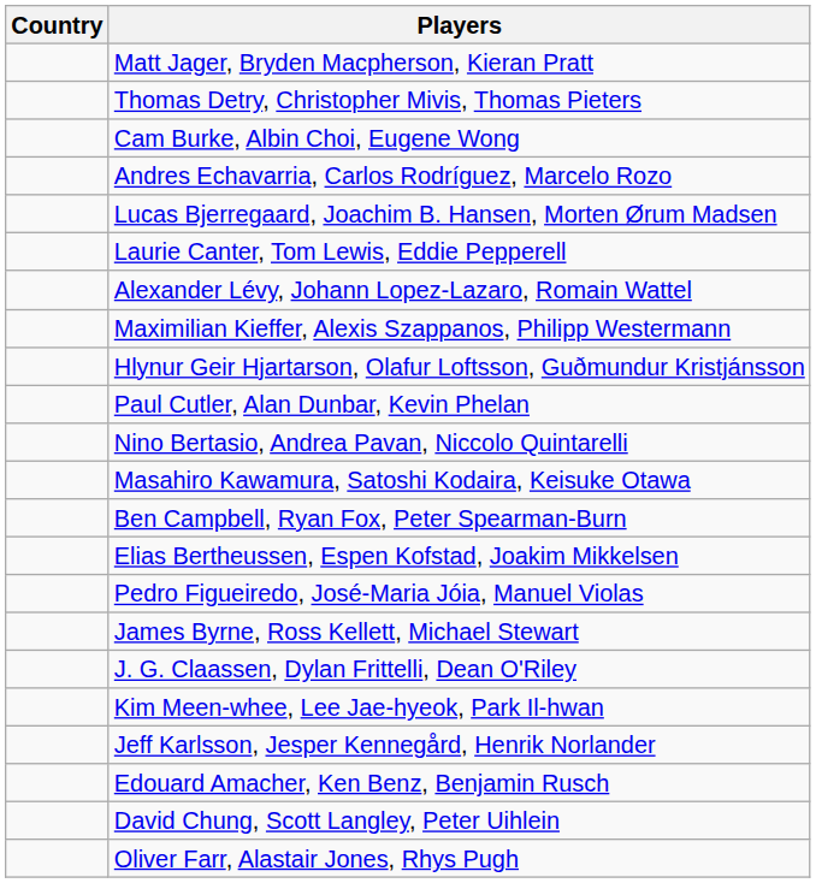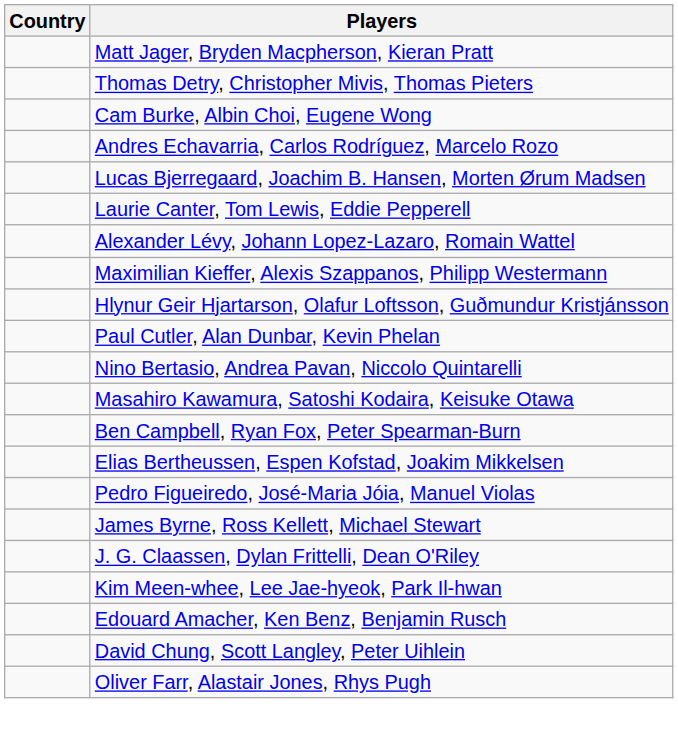- row: Jeff Karlsson, Jesper Kennegård, Henrik Norlander
